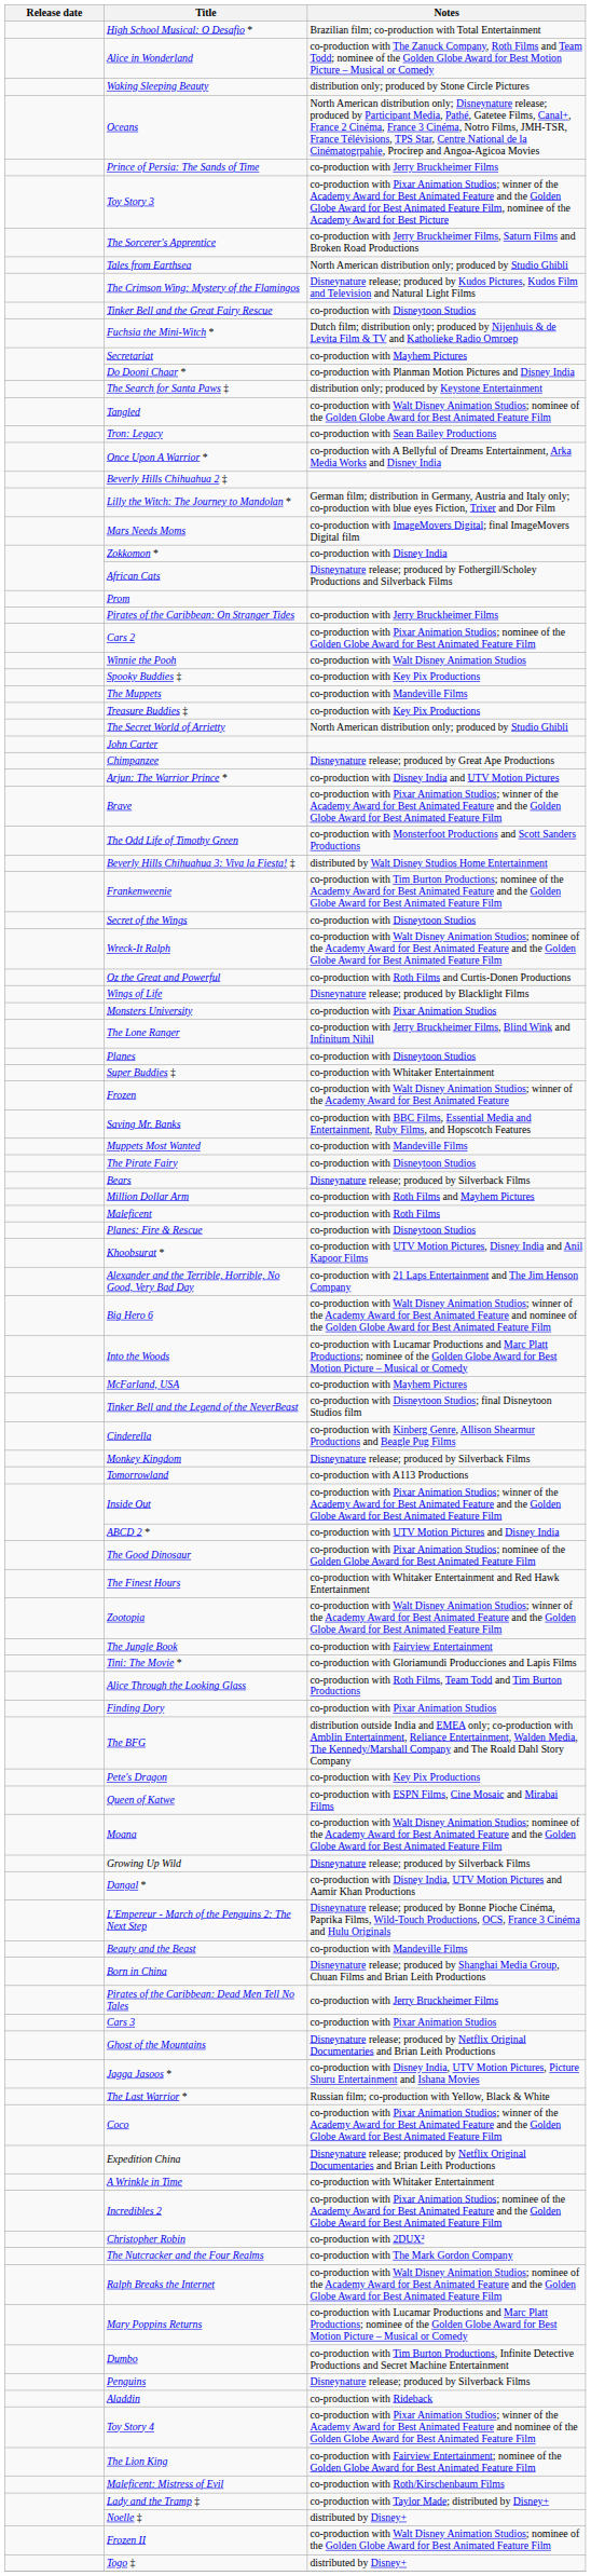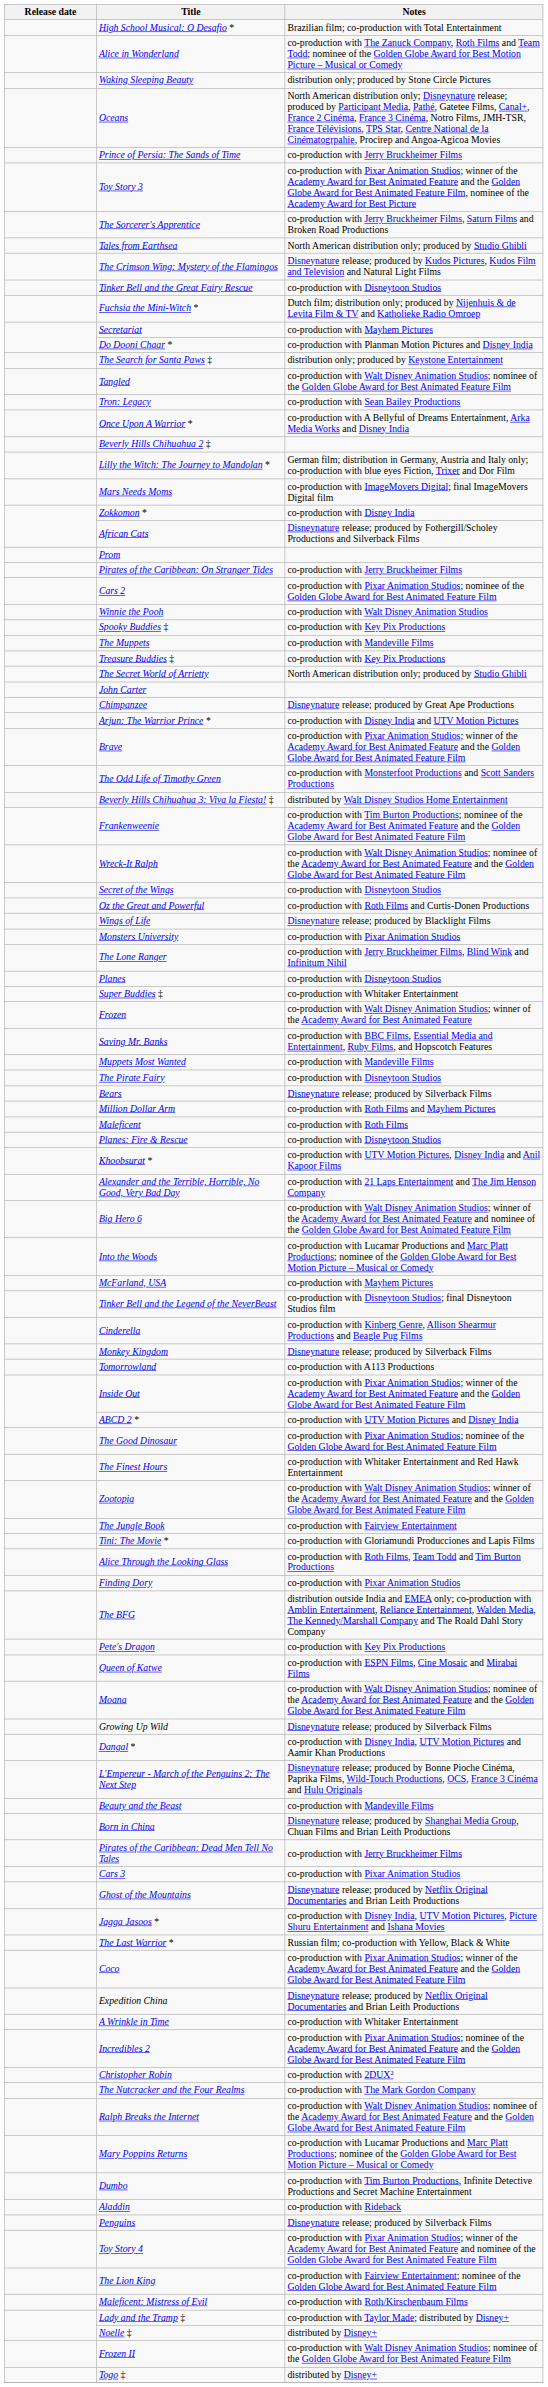rows swapped: Secret of the Wings <-> Wreck-It Ralph
rows swapped: Penguins <-> Aladdin
